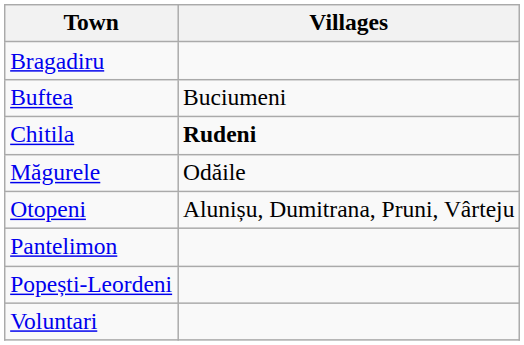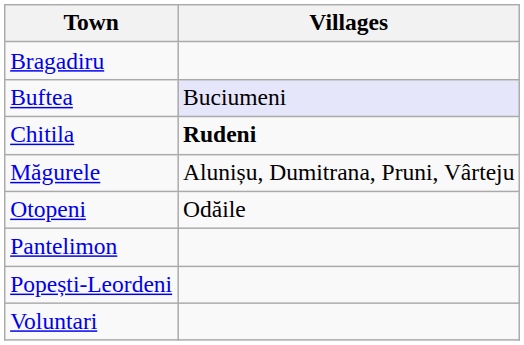Buftea | column 2: no background -> lavender background
Măgurele | column 2: Odăile -> Alunișu, Dumitrana, Pruni, Vârteju
Otopeni | column 2: Alunișu, Dumitrana, Pruni, Vârteju -> Odăile
